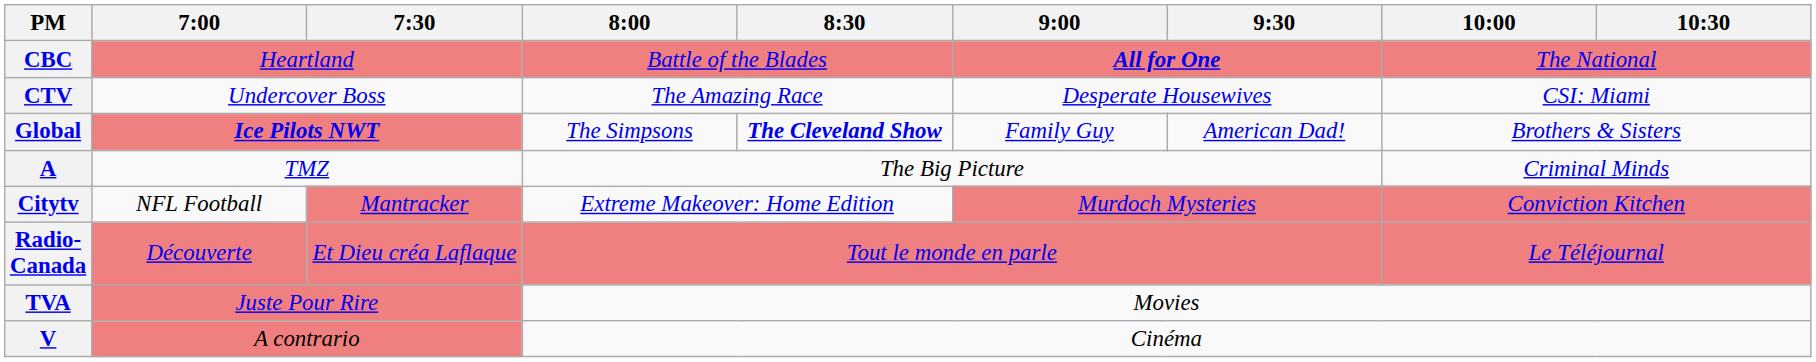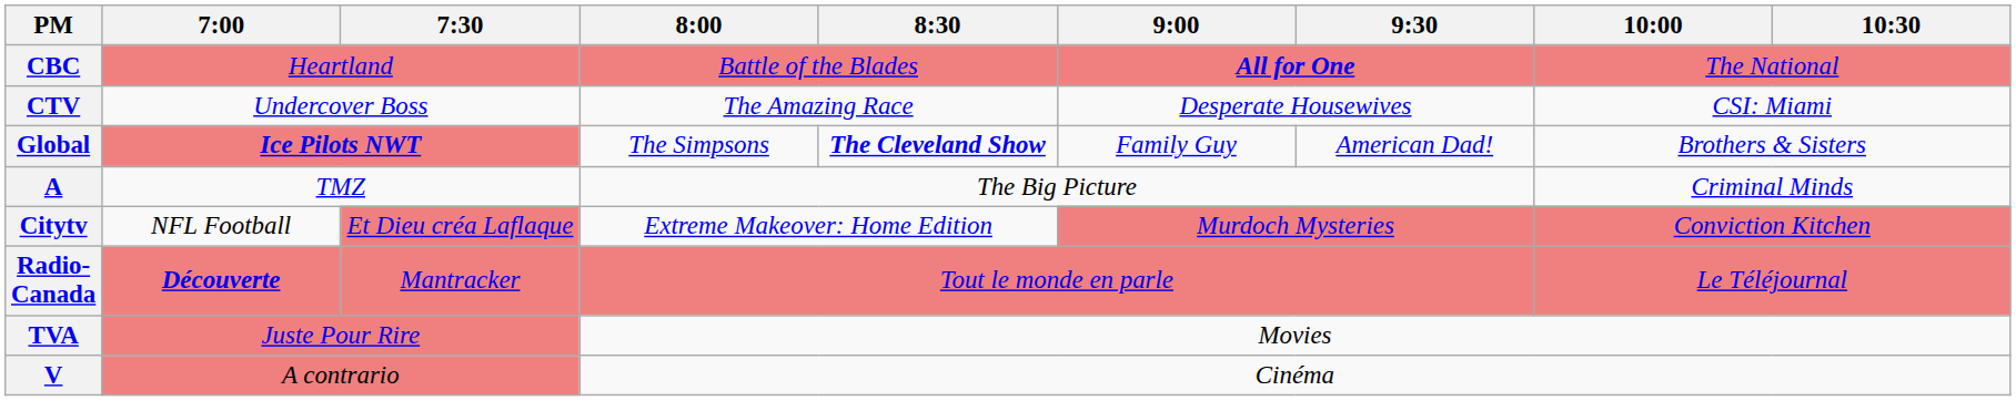Citytv | 7:30: Mantracker -> Et Dieu créa Laflaque
Radio-Canada | 7:00: normal -> bold
Radio-Canada | 7:30: Et Dieu créa Laflaque -> Mantracker
